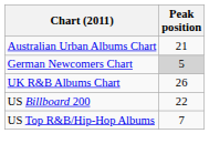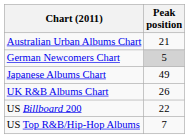+ row: Japanese Albums Chart | 49
